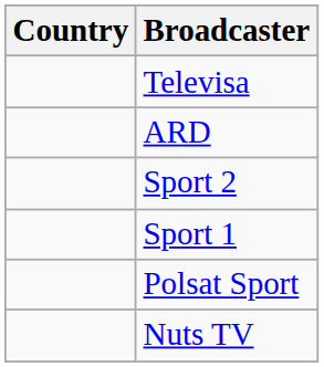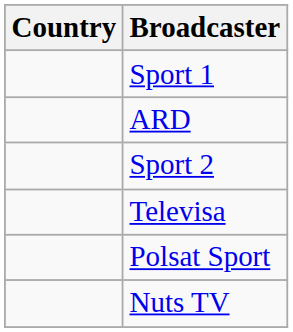rows swapped: Sport 1 <-> Televisa
